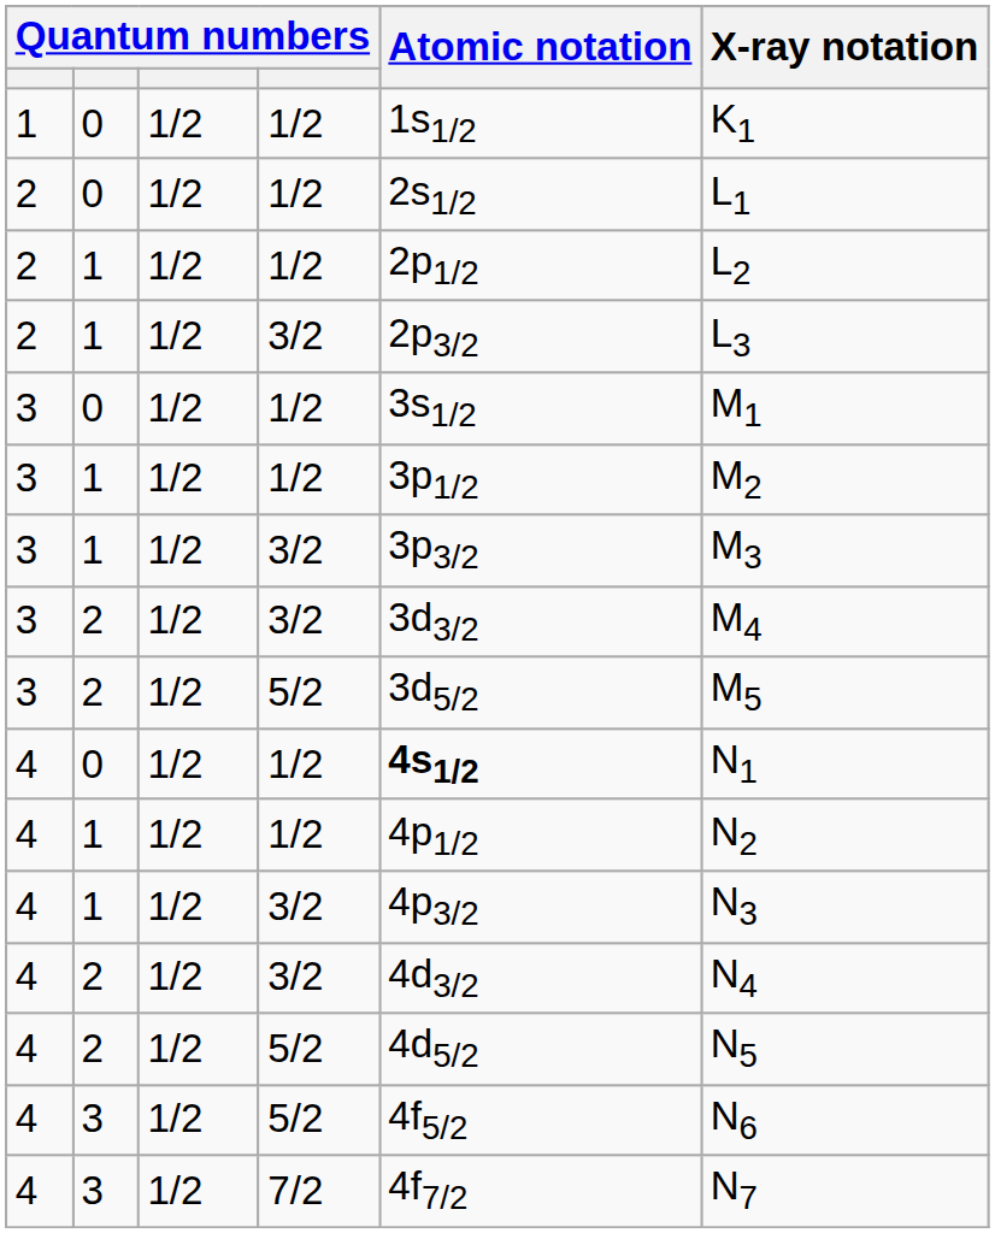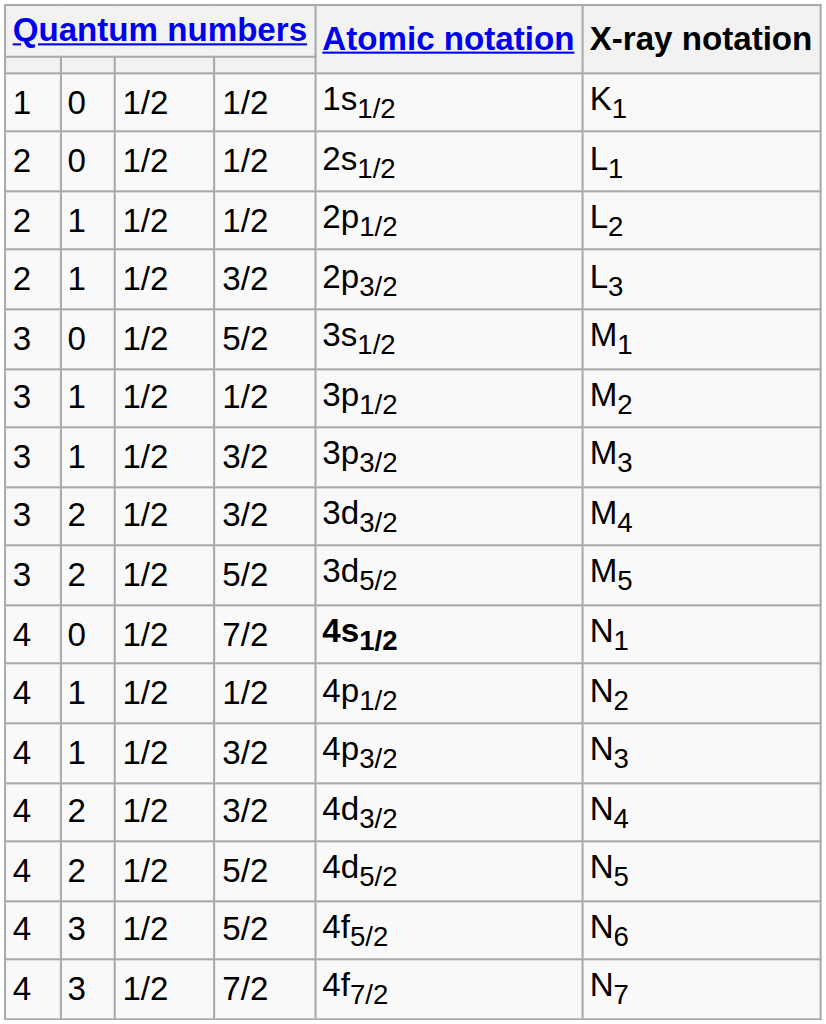3 / 0 | column 4: 1/2 -> 5/2
4 / 0 | column 4: 1/2 -> 7/2
